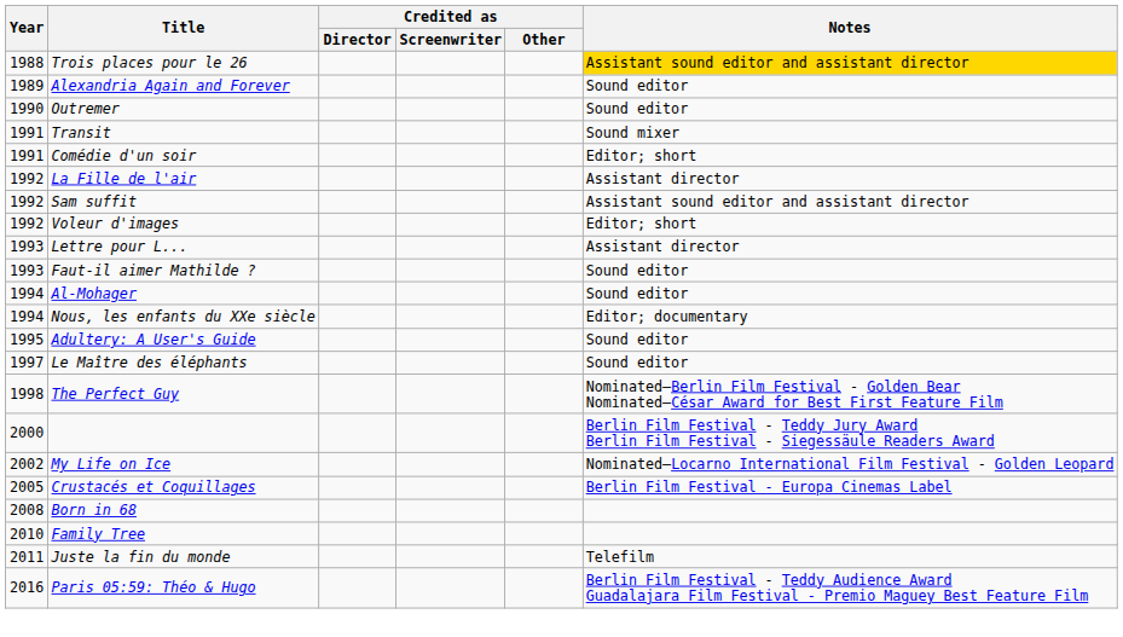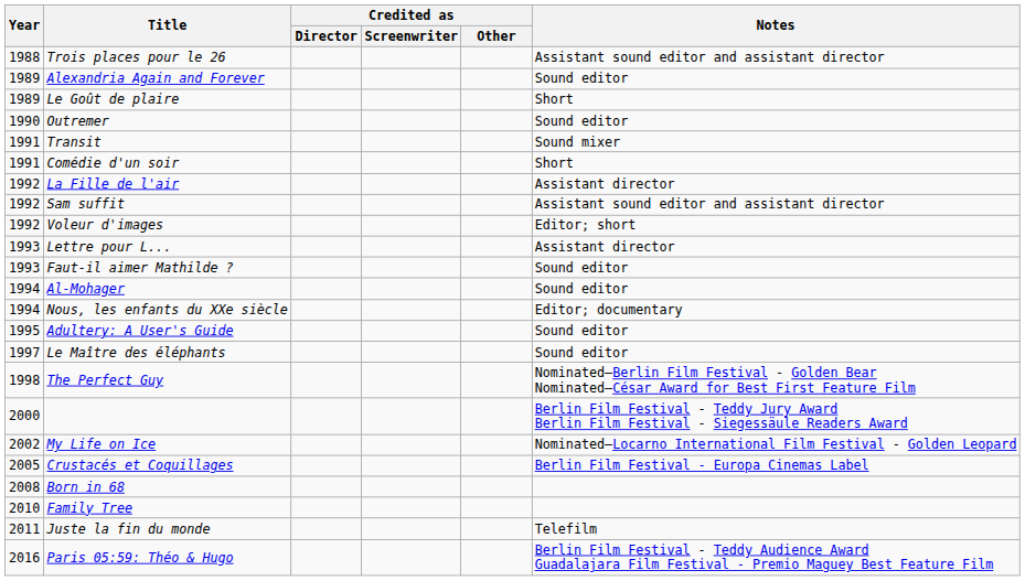Trois places pour le 26 | Notes: gold background -> no background
+ row: 1989 | Le Goût de plaire | Short
Comédie d'un soir | Notes: Editor; short -> Short
